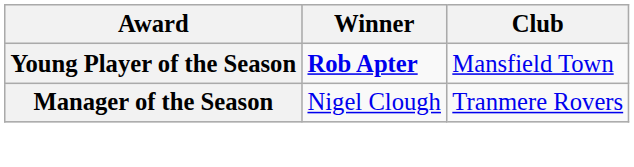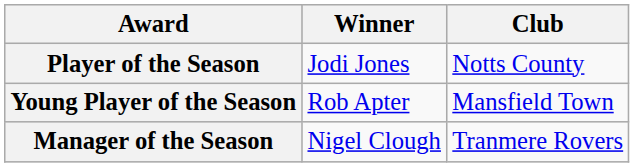+ row: Player of the Season | Jodi Jones | Notts County
Young Player of the Season | Winner: bold -> normal
